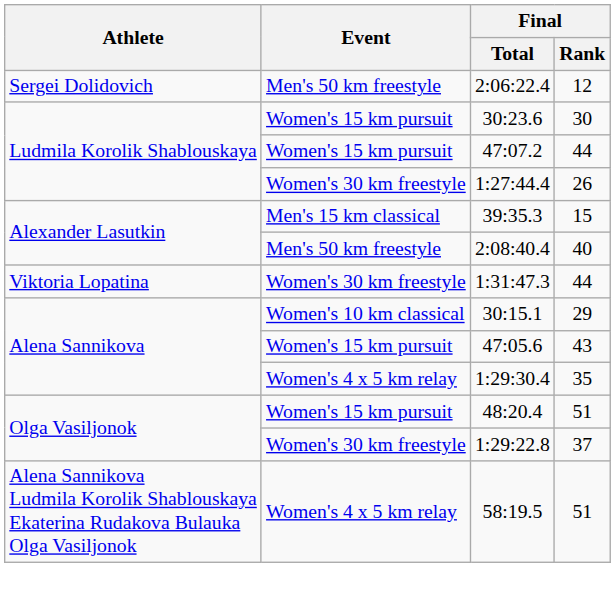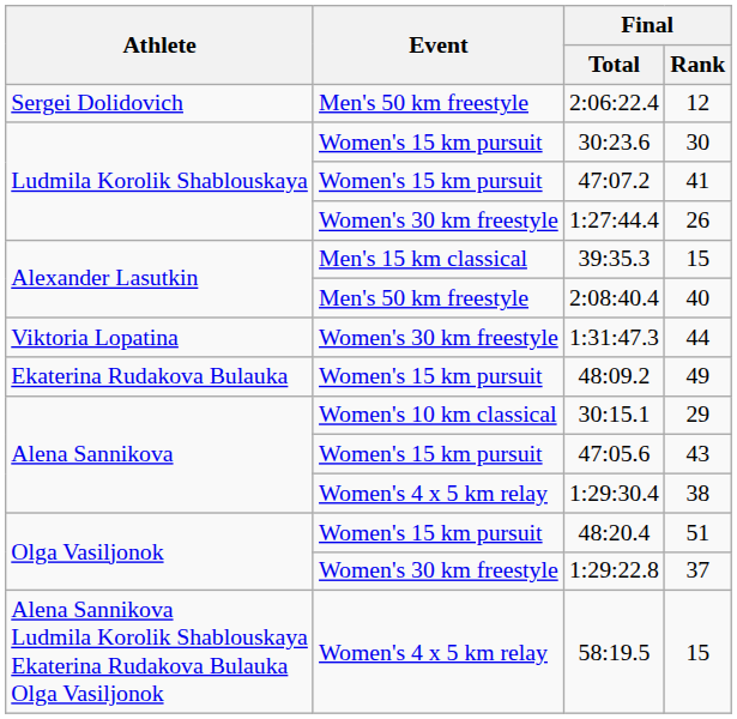47:07.2 | Final / Rank: 44 -> 41
+ row: Ekaterina Rudakova Bulauka | Women's 15 km pursuit | 48:09.2 | 49
1:29:30.4 | Final / Rank: 35 -> 38
58:19.5 | Final / Rank: 51 -> 15
